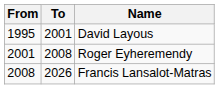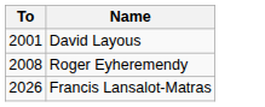- column: From | 1995 | 2001 | 2008
